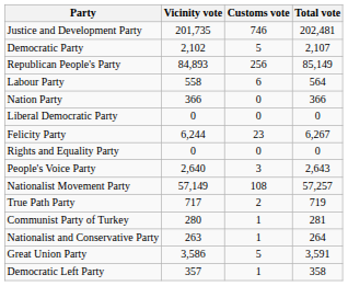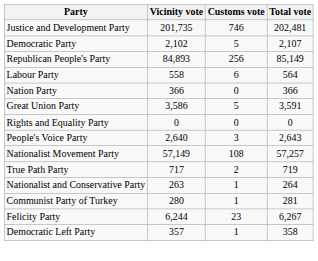- row: Liberal Democratic Party | 0 | 0 | 0
rows swapped: Felicity Party <-> Great Union Party
rows swapped: Communist Party of Turkey <-> Nationalist and Conservative Party
